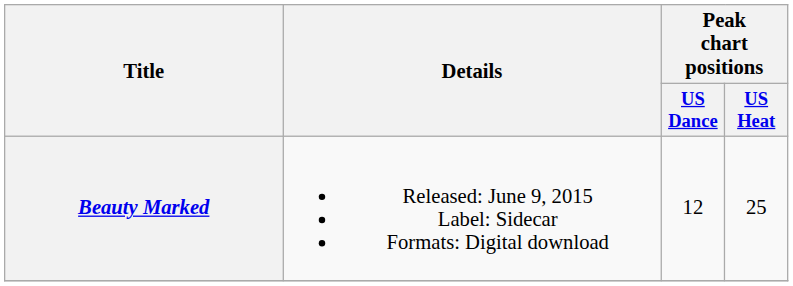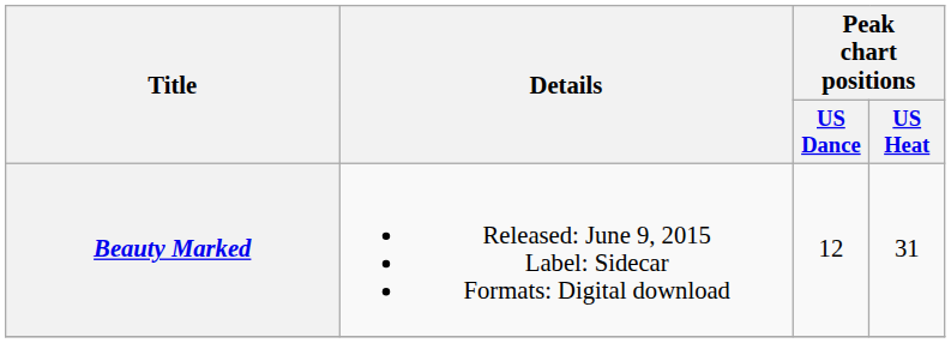Beauty Marked | Peak chart positions / US Heat: 25 -> 31
